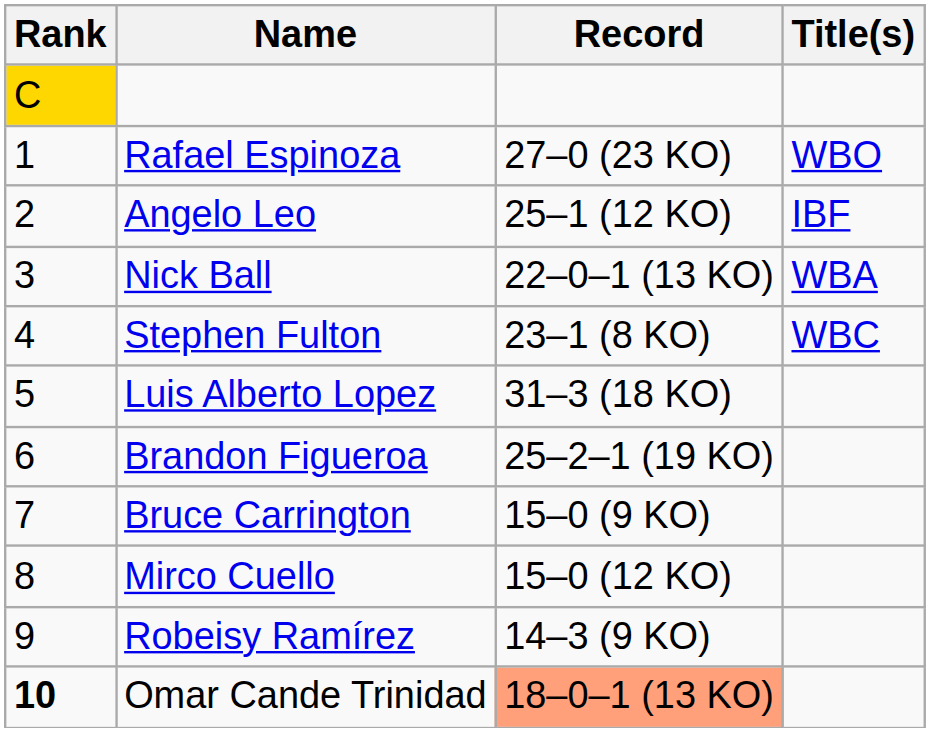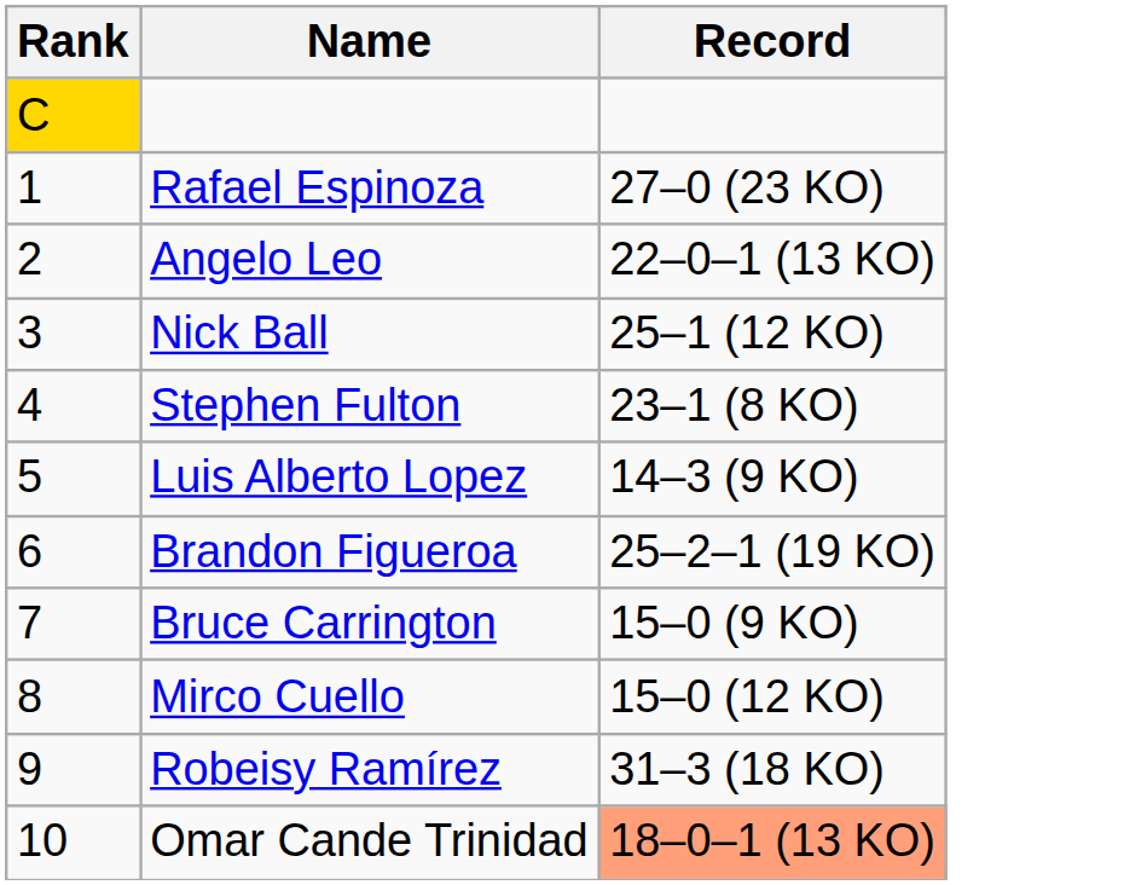- column: Title(s) | WBO | IBF | WBA | WBC
Angelo Leo | Record: 25–1 (12 KO) -> 22–0–1 (13 KO)
Nick Ball | Record: 22–0–1 (13 KO) -> 25–1 (12 KO)
Luis Alberto Lopez | Record: 31–3 (18 KO) -> 14–3 (9 KO)
Robeisy Ramírez | Record: 14–3 (9 KO) -> 31–3 (18 KO)
Omar Cande Trinidad | Rank: bold -> normal
